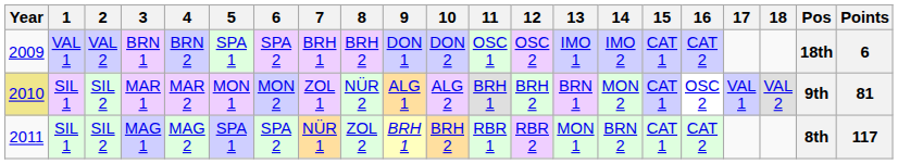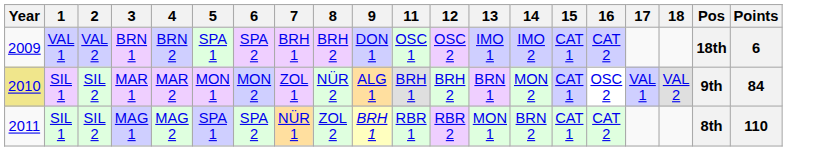- column: 10 | DON 2 | ALG 2 | BRH 2
MAR 1 | Points: 81 -> 84
MAG 1 | Points: 117 -> 110
